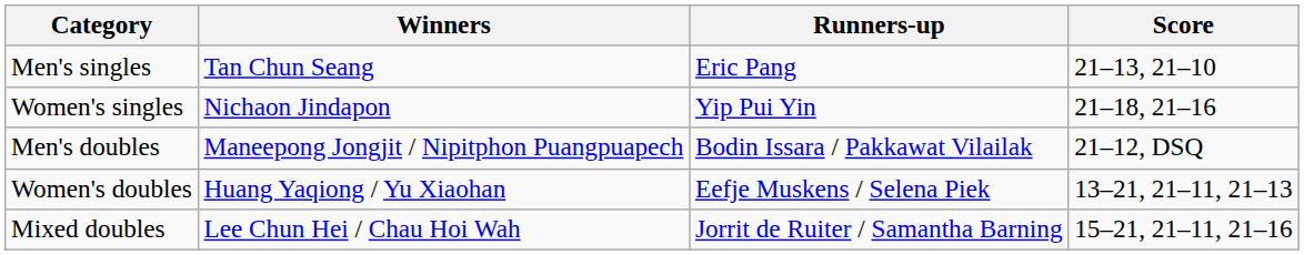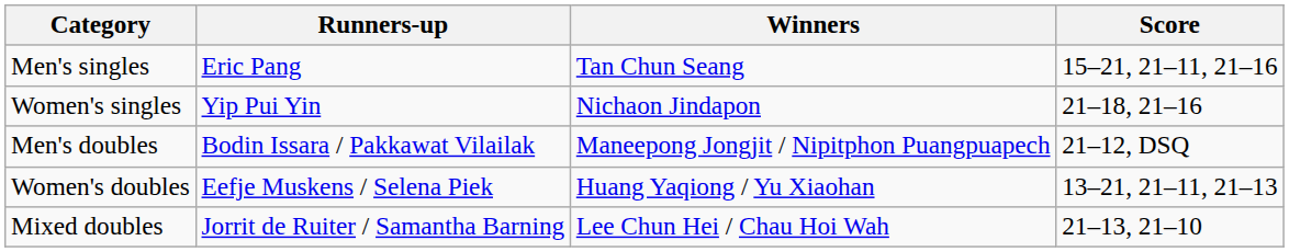columns swapped: Winners <-> Runners-up
Men's singles | Score: 21–13, 21–10 -> 15–21, 21–11, 21–16
Mixed doubles | Score: 15–21, 21–11, 21–16 -> 21–13, 21–10
